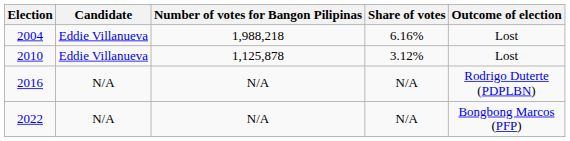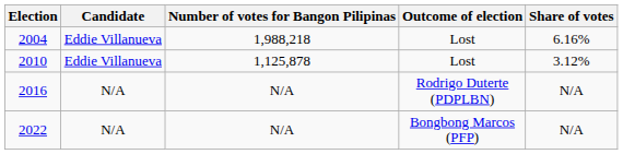columns swapped: Share of votes <-> Outcome of election
